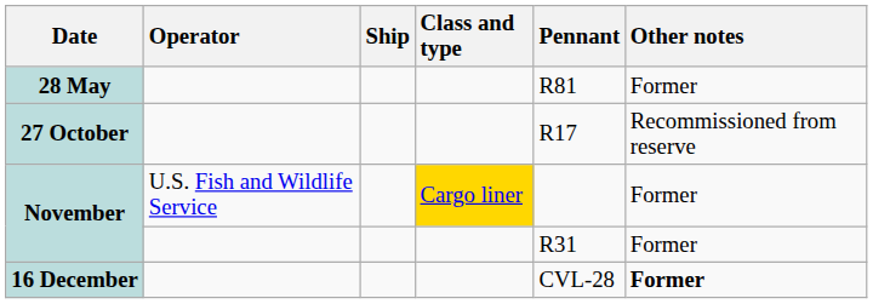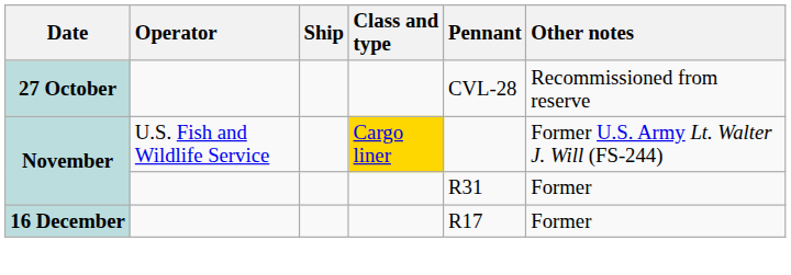- row: 28 May | R81 | Former
27 October | Pennant: R17 -> CVL-28
November / U.S. Fish and Wildlife Service | Other notes: Former -> Former U.S. Army Lt. Walter J. Will (FS-244)
16 December | Pennant: CVL-28 -> R17
16 December | Other notes: bold -> normal
